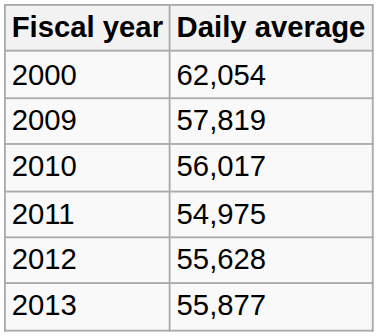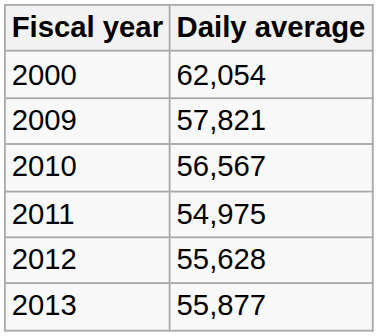2009 | Daily average: 57,819 -> 57,821
2010 | Daily average: 56,017 -> 56,567
